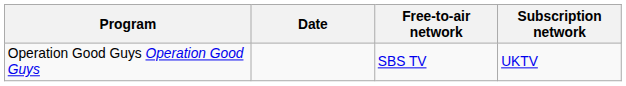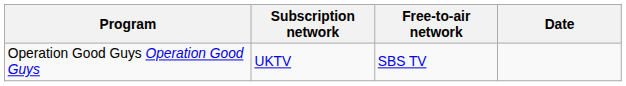columns swapped: Subscription network <-> Date
